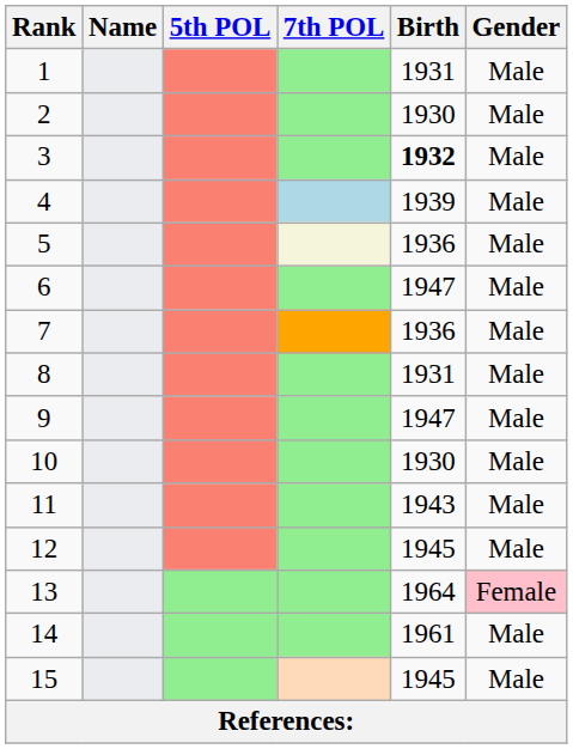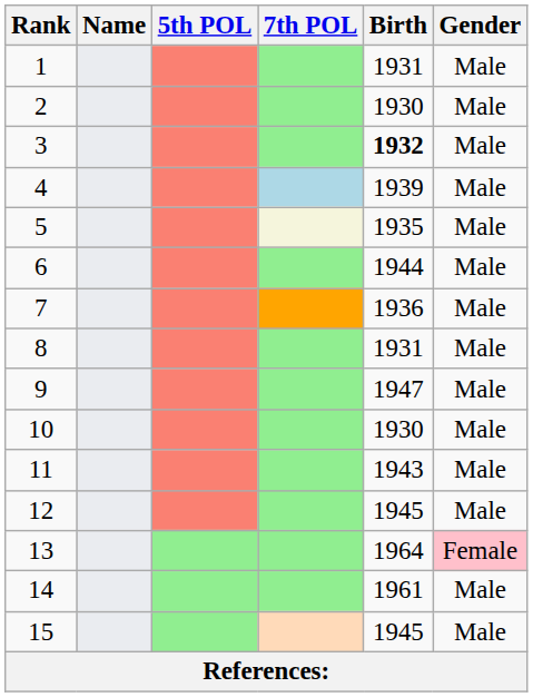5 | Birth: 1936 -> 1935
6 | Birth: 1947 -> 1944
